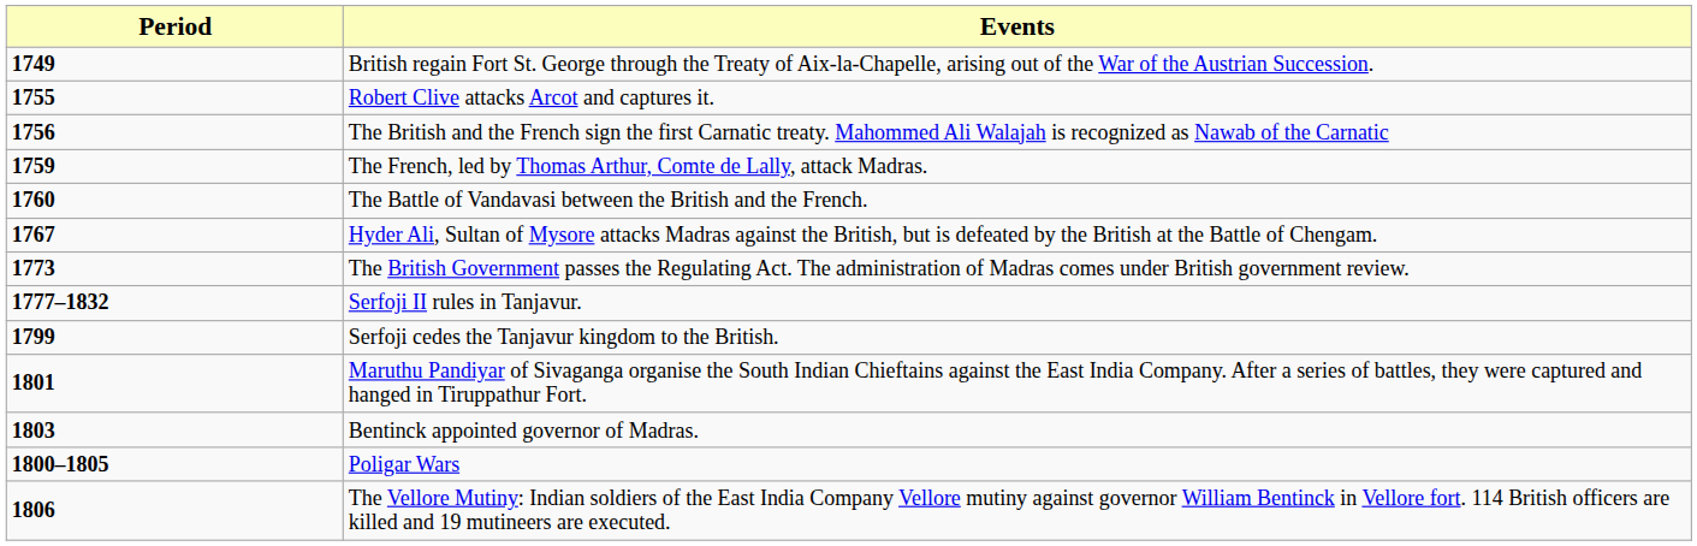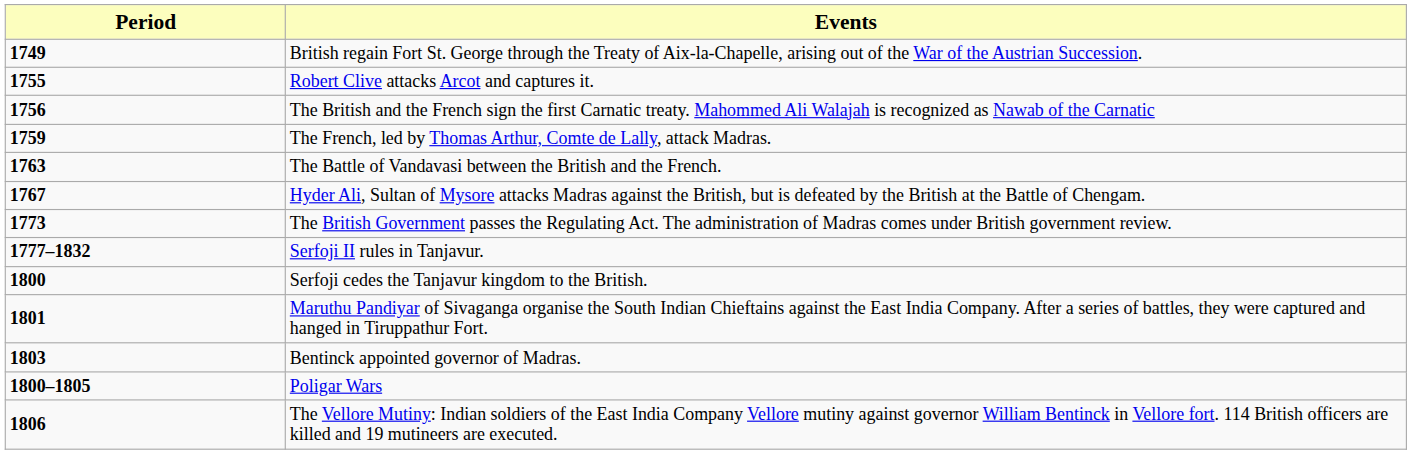The Battle of Vandavasi between the British and the French. | Period: 1760 -> 1763
Serfoji cedes the Tanjavur kingdom to the British. | Period: 1799 -> 1800
